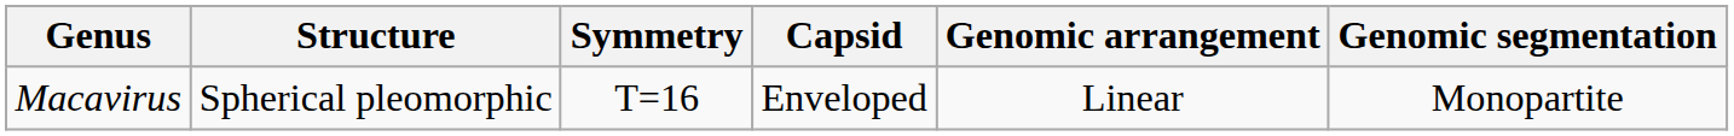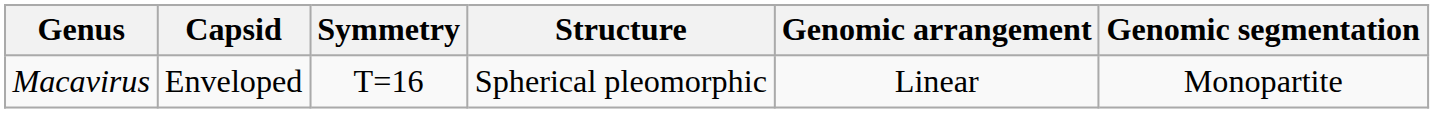columns swapped: Structure <-> Capsid
